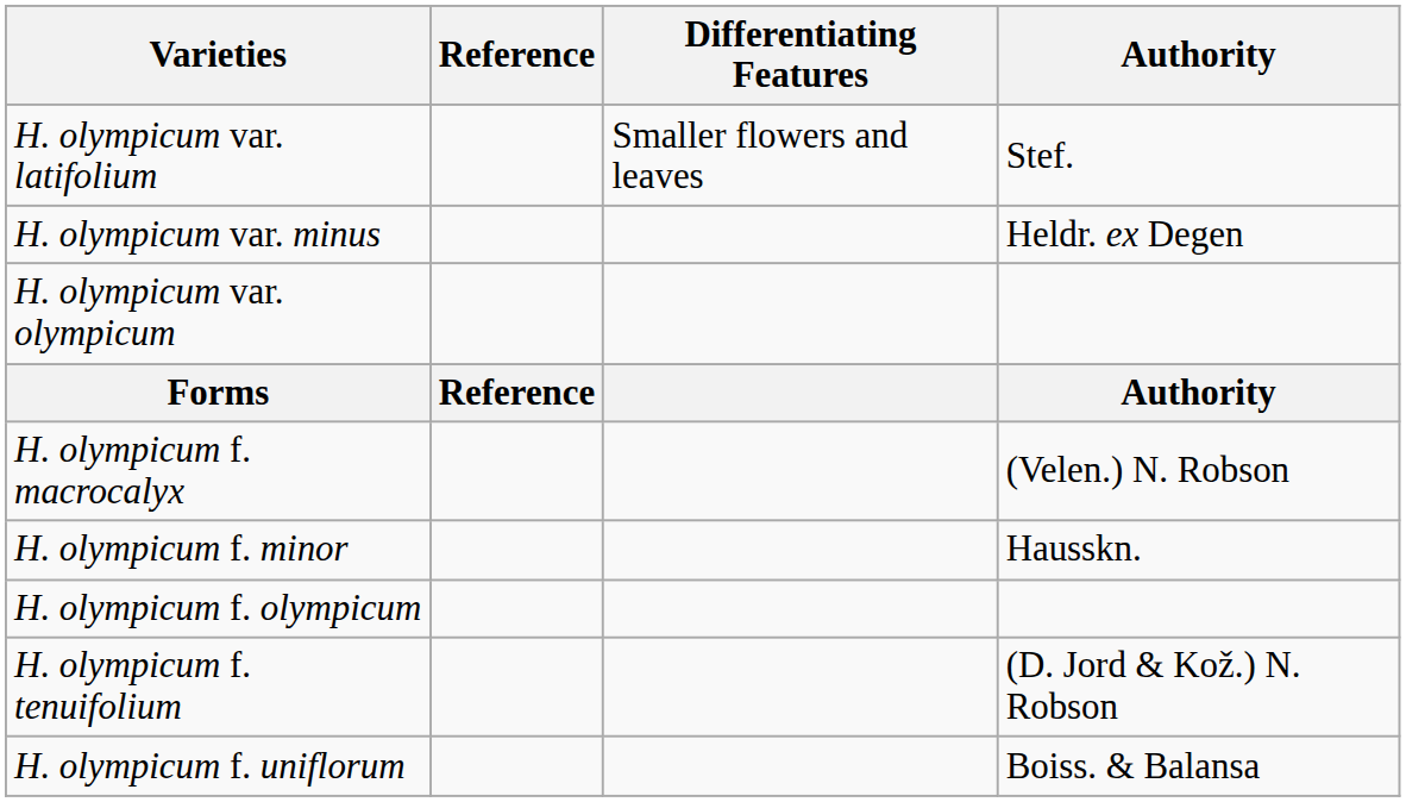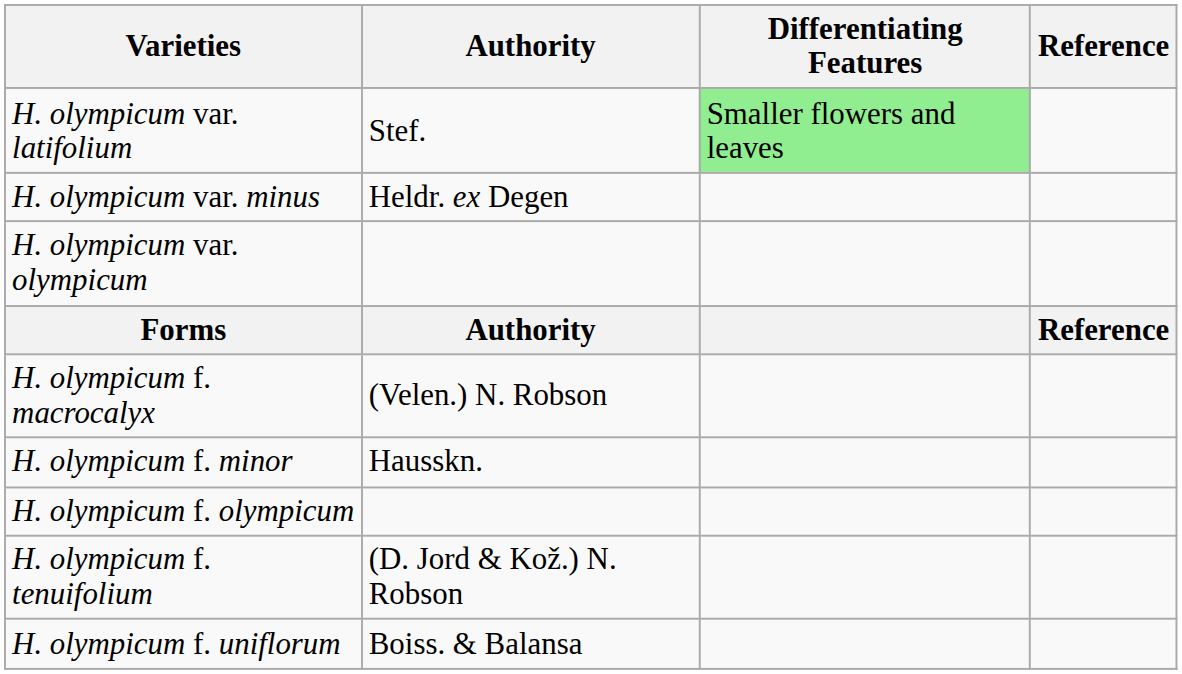columns swapped: Authority <-> Reference
H. olympicum var. latifolium | Differentiating Features: no background -> lightgreen background
